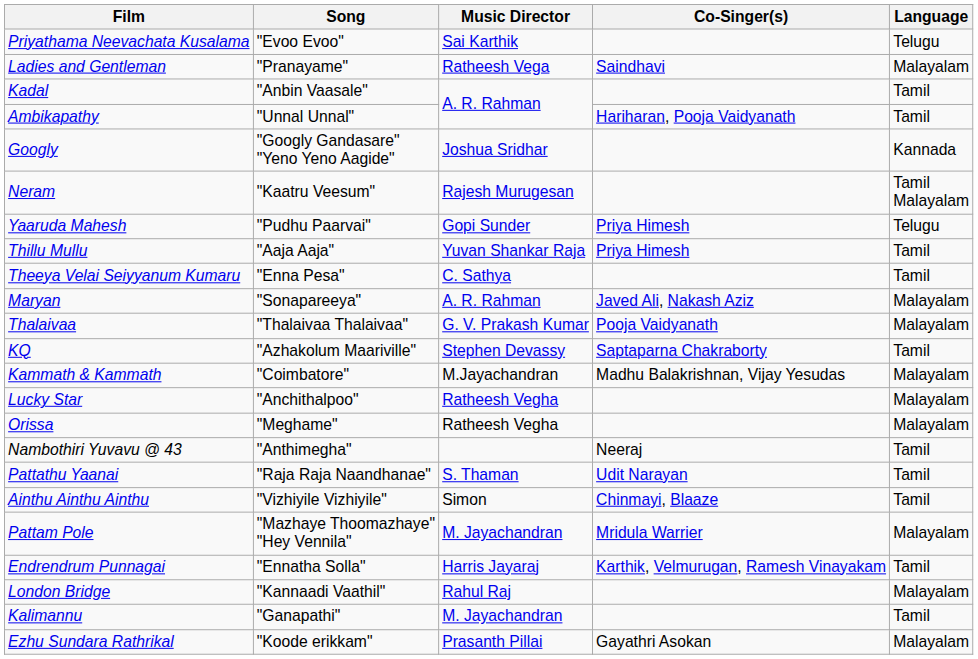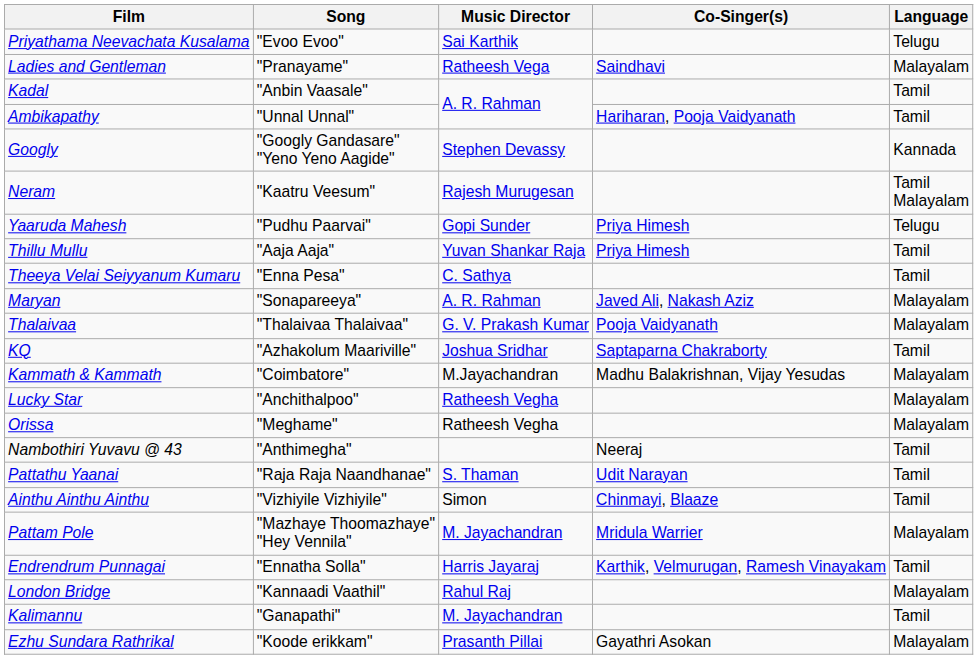Googly | Music Director: Joshua Sridhar -> Stephen Devassy
KQ | Music Director: Stephen Devassy -> Joshua Sridhar
